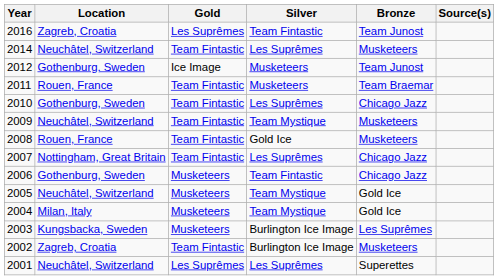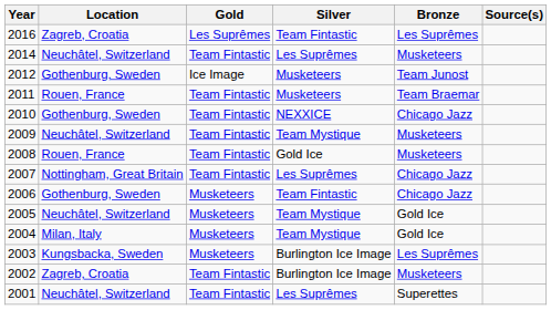2016 | Bronze: Team Junost -> Les Suprêmes
2010 | Silver: Les Suprêmes -> NEXXICE
2001 | Gold: Les Suprêmes -> Team Fintastic
